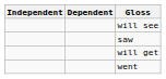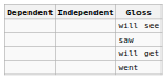columns swapped: Independent <-> Dependent
